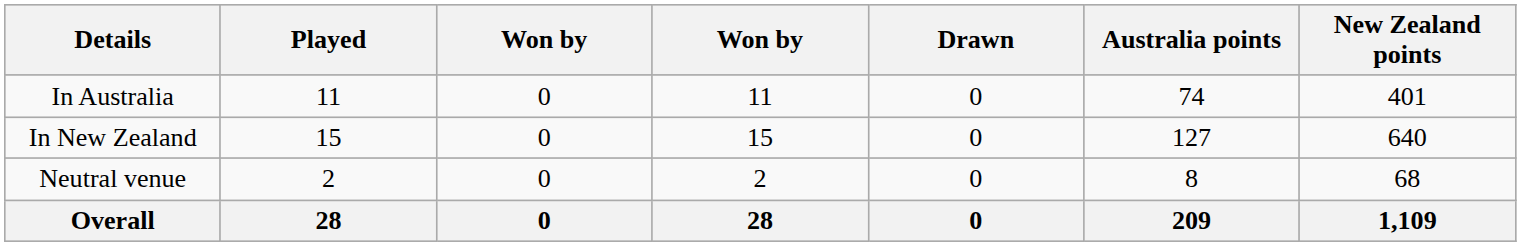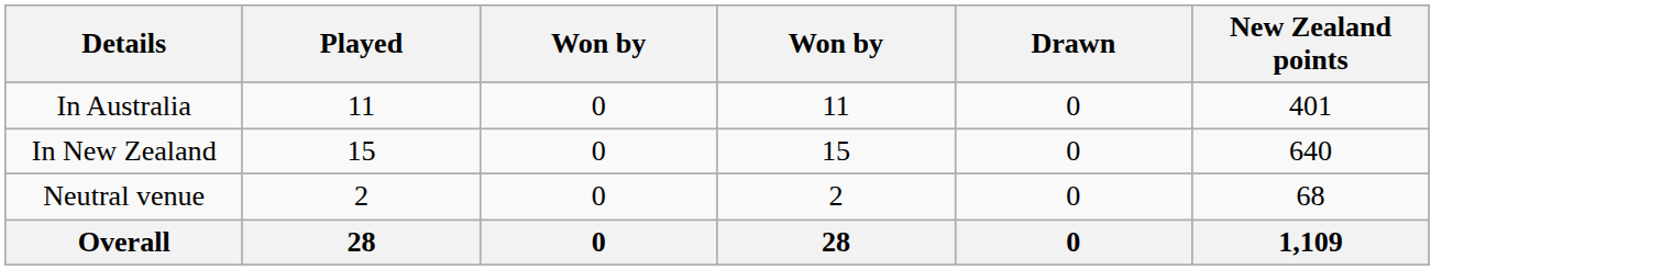- column: Australia points | 74 | 127 | 8 | 209
